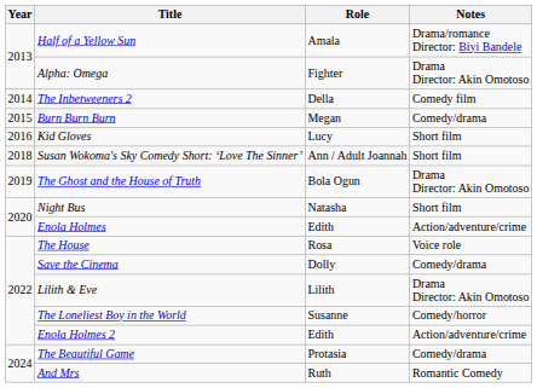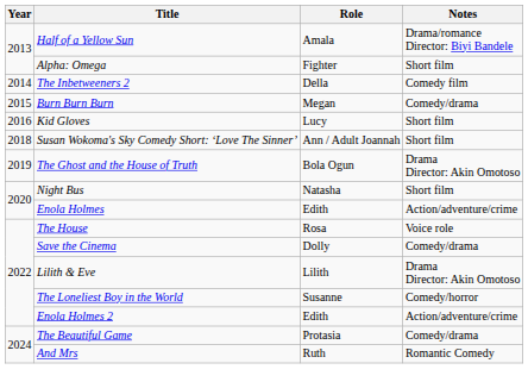Alpha: Omega | Notes: Drama Director: Akin Omotoso -> Short film
